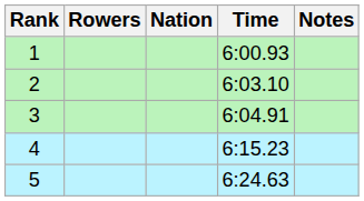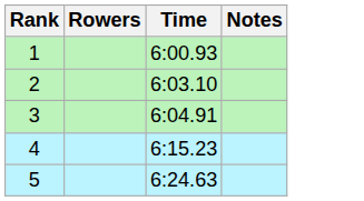- column: Nation
